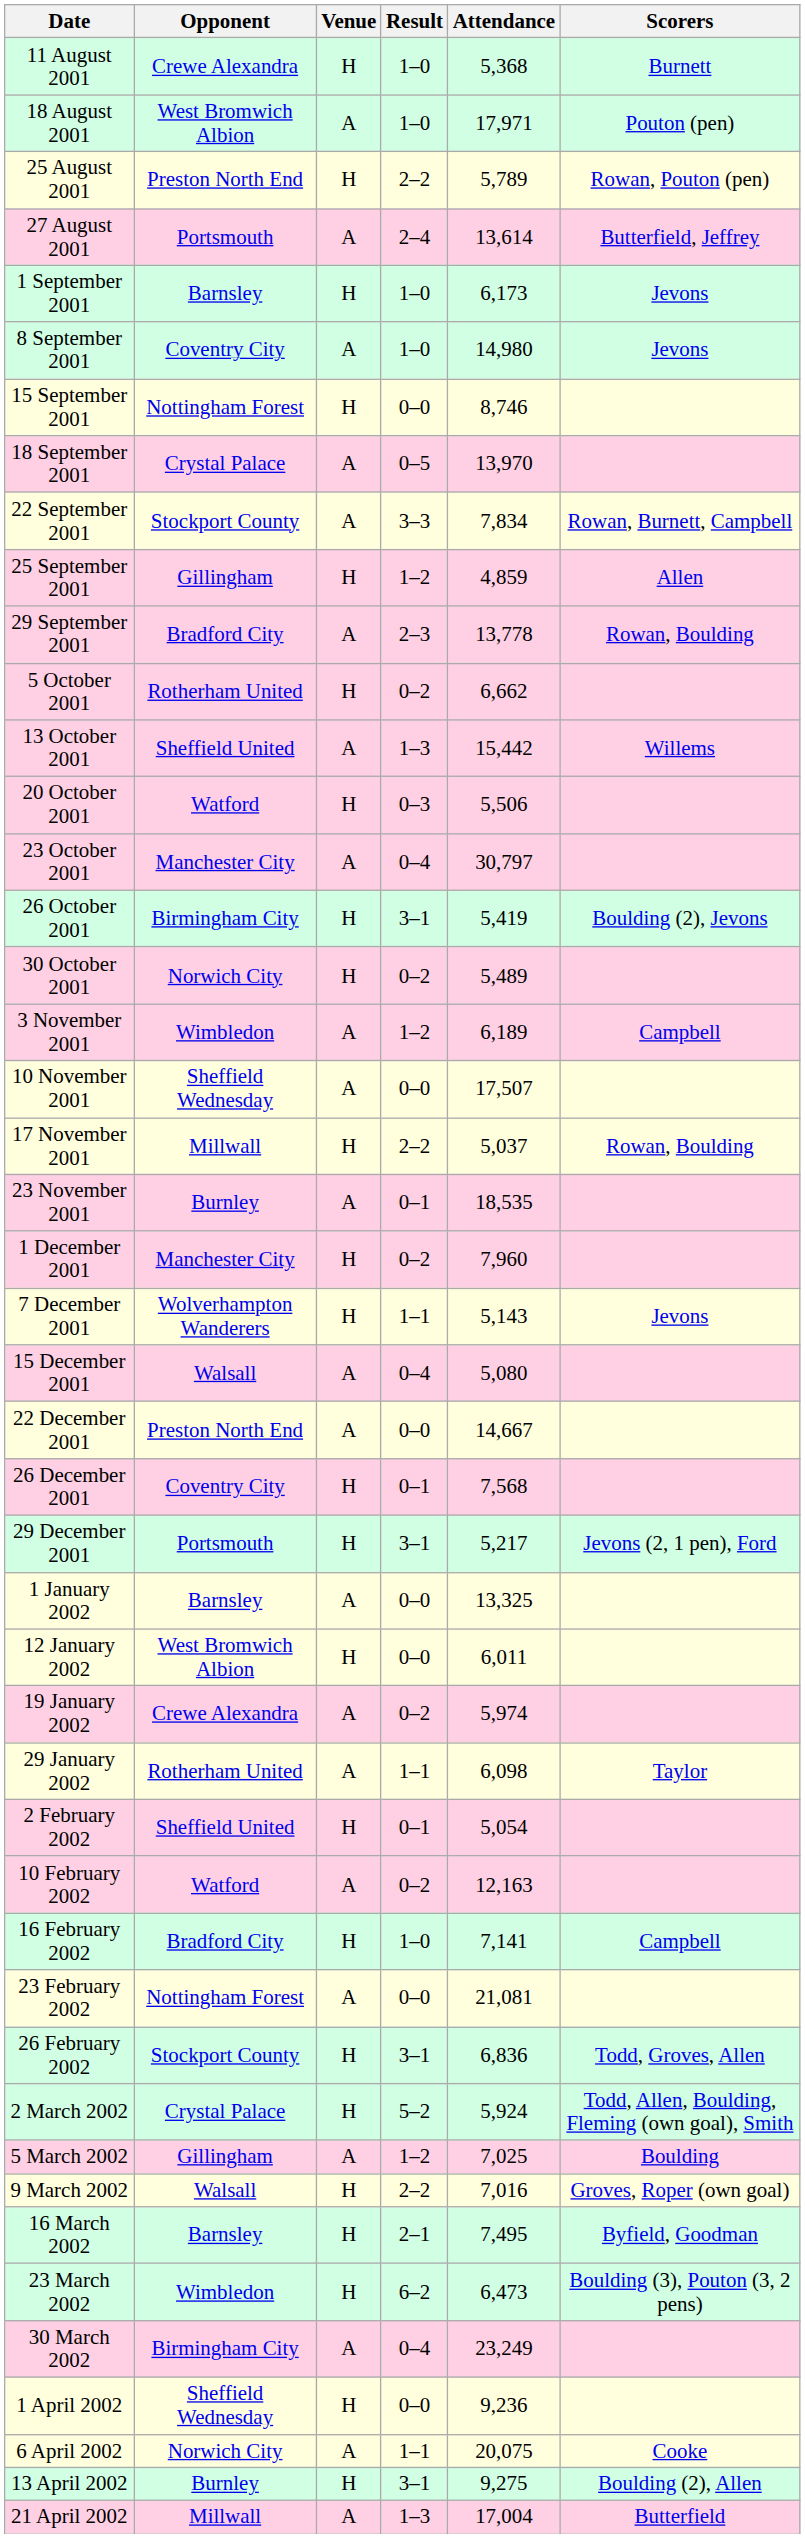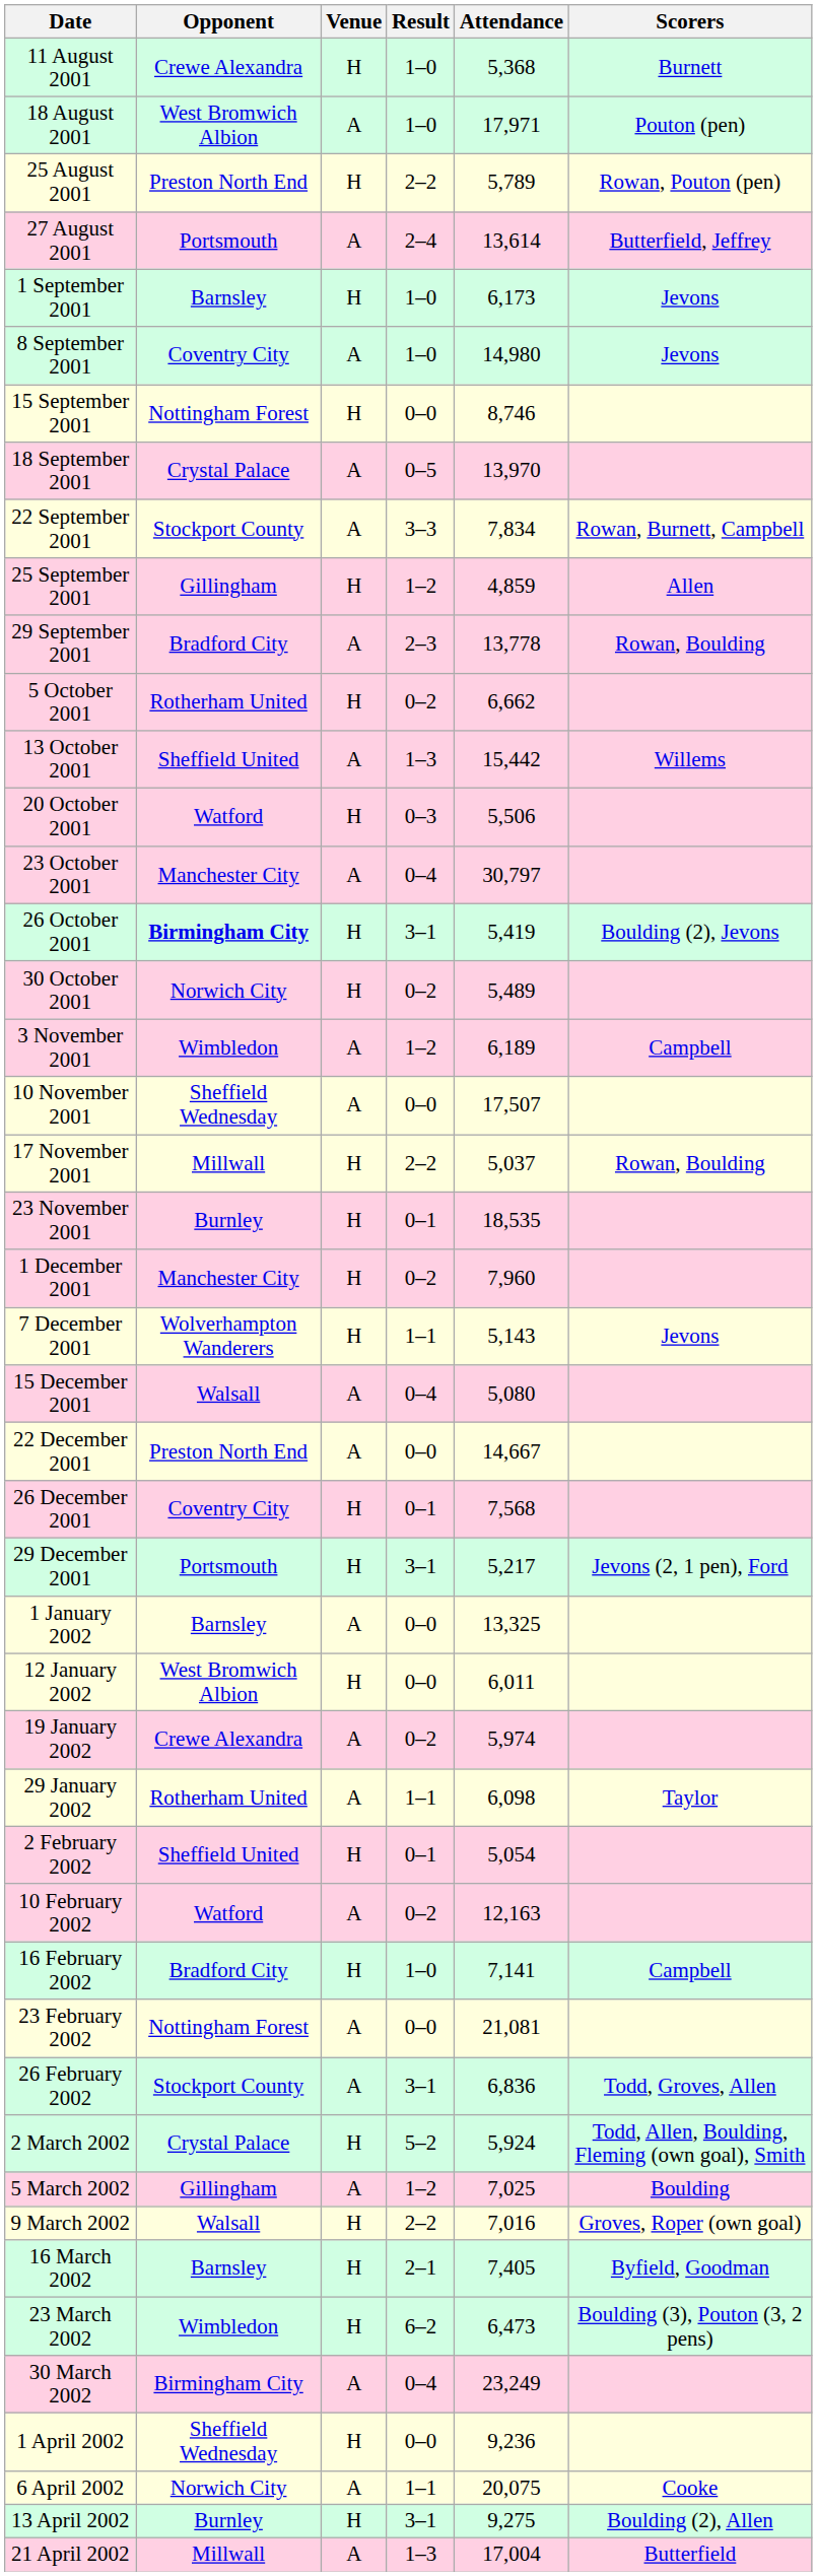26 October 2001 | Opponent: normal -> bold
23 November 2001 | Venue: A -> H
26 February 2002 | Venue: H -> A
16 March 2002 | Attendance: 7,495 -> 7,405
